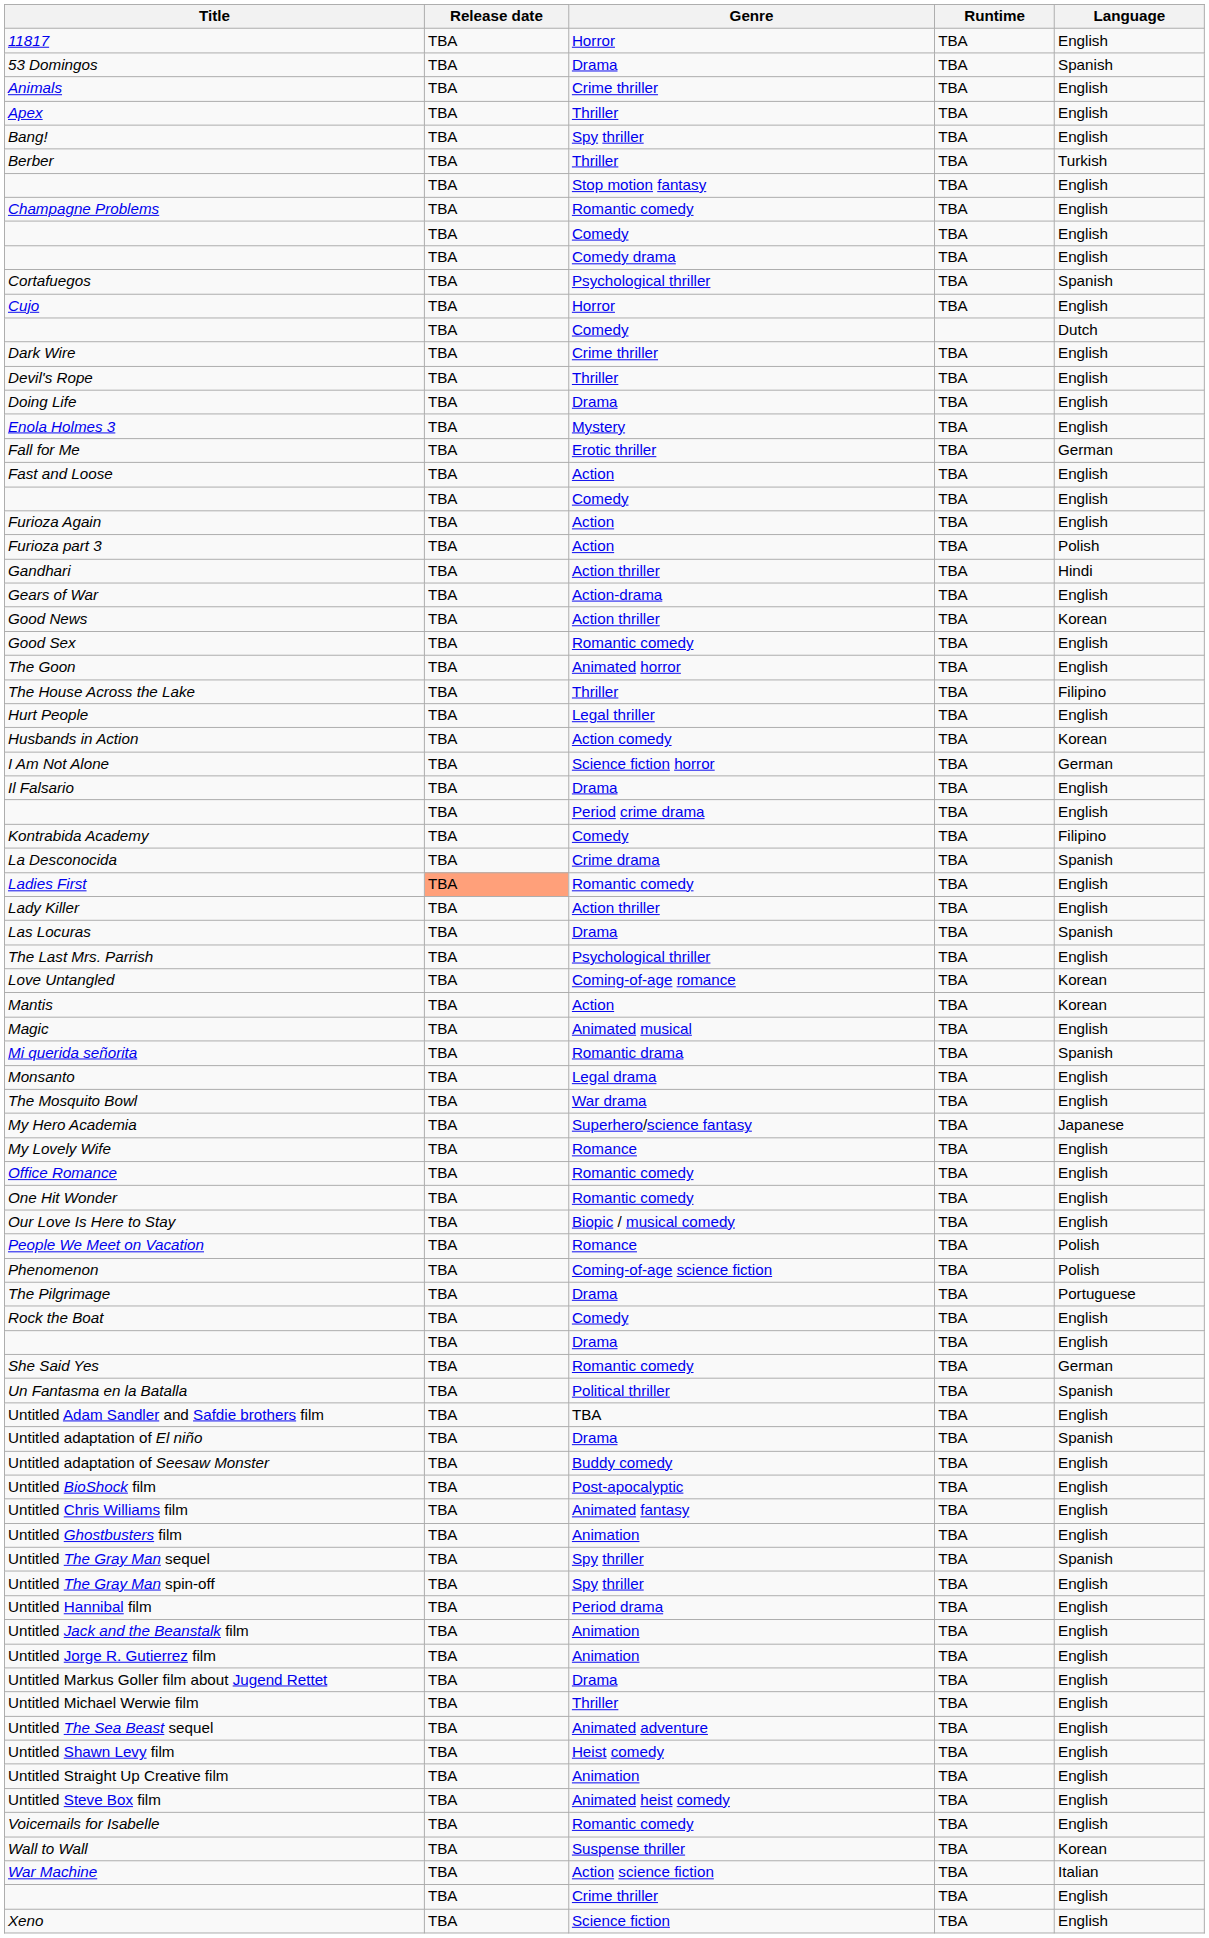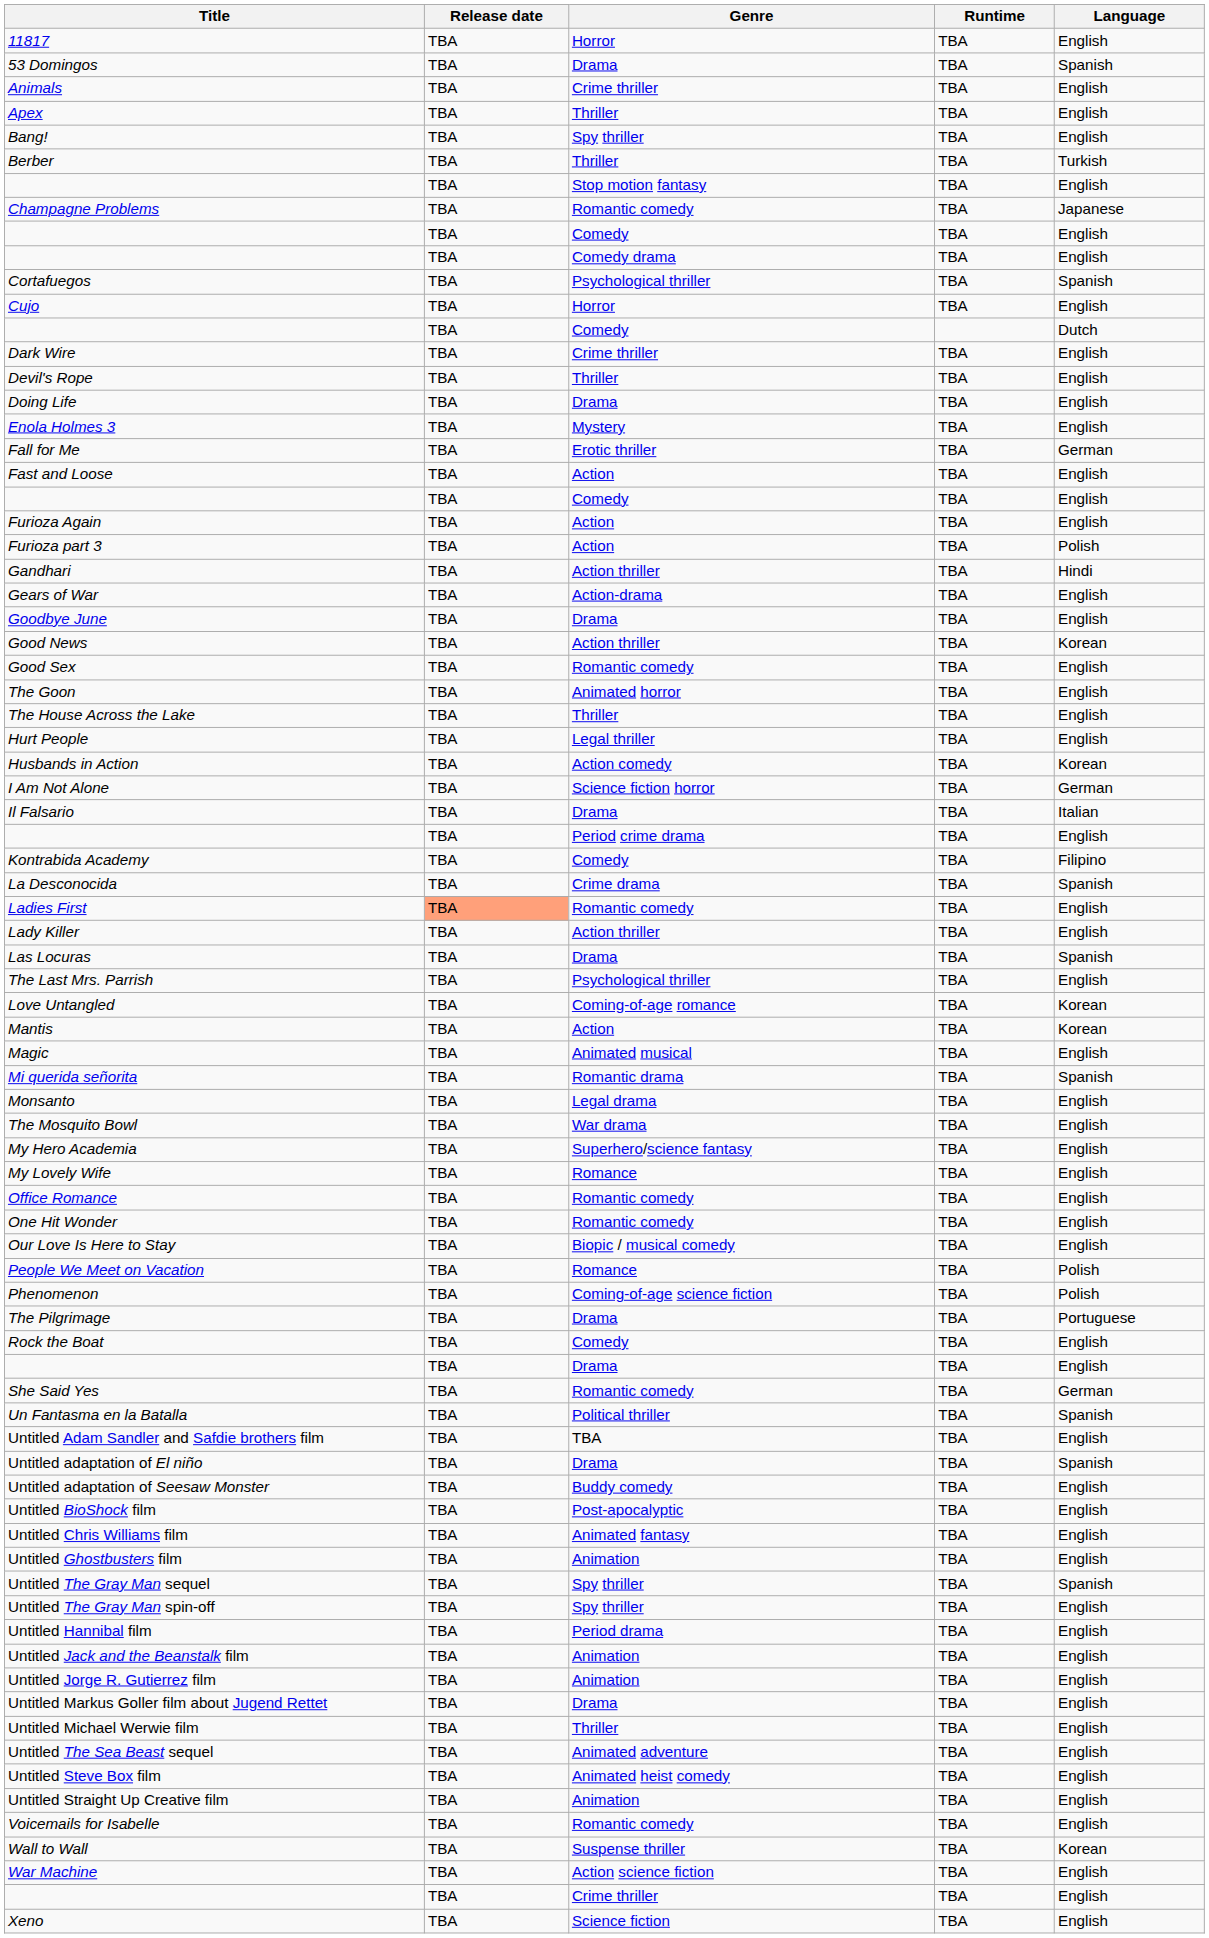Champagne Problems | Language: English -> Japanese
+ row: Goodbye June | TBA | Drama | TBA | English
The House Across the Lake | Language: Filipino -> English
Il Falsario | Language: English -> Italian
My Hero Academia | Language: Japanese -> English
- row: Untitled Shawn Levy film | TBA | Heist comedy | TBA | English
rows swapped: Untitled Steve Box film <-> Untitled Straight Up Creative film
War Machine | Language: Italian -> English
